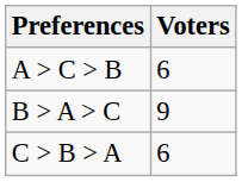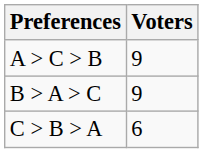A > C > B | Voters: 6 -> 9
